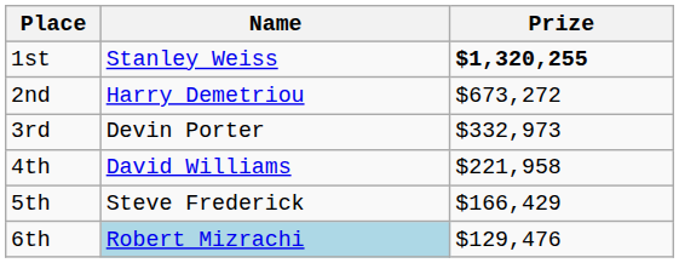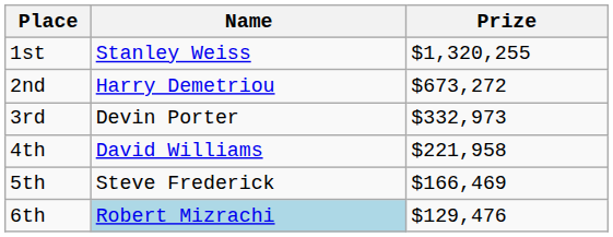1st | Prize: bold -> normal
5th | Prize: $166,429 -> $166,469
